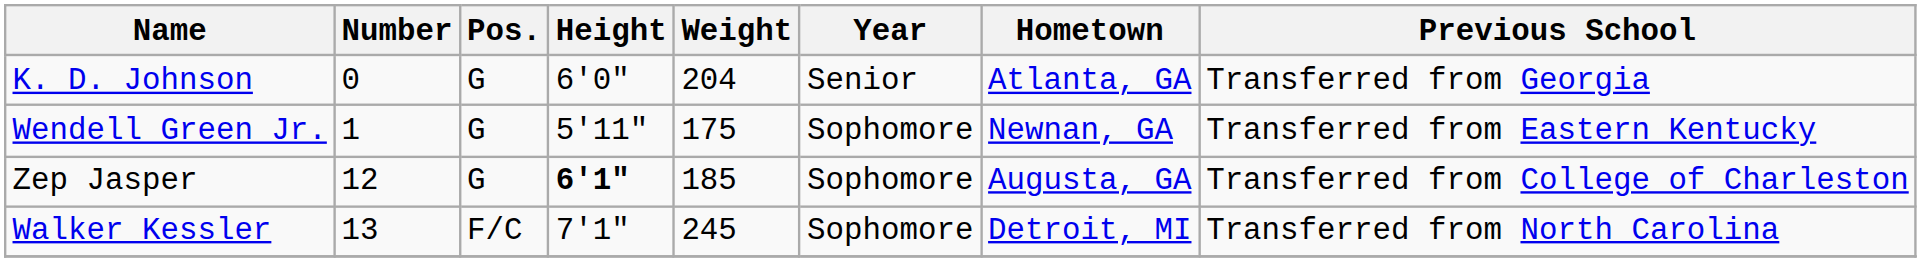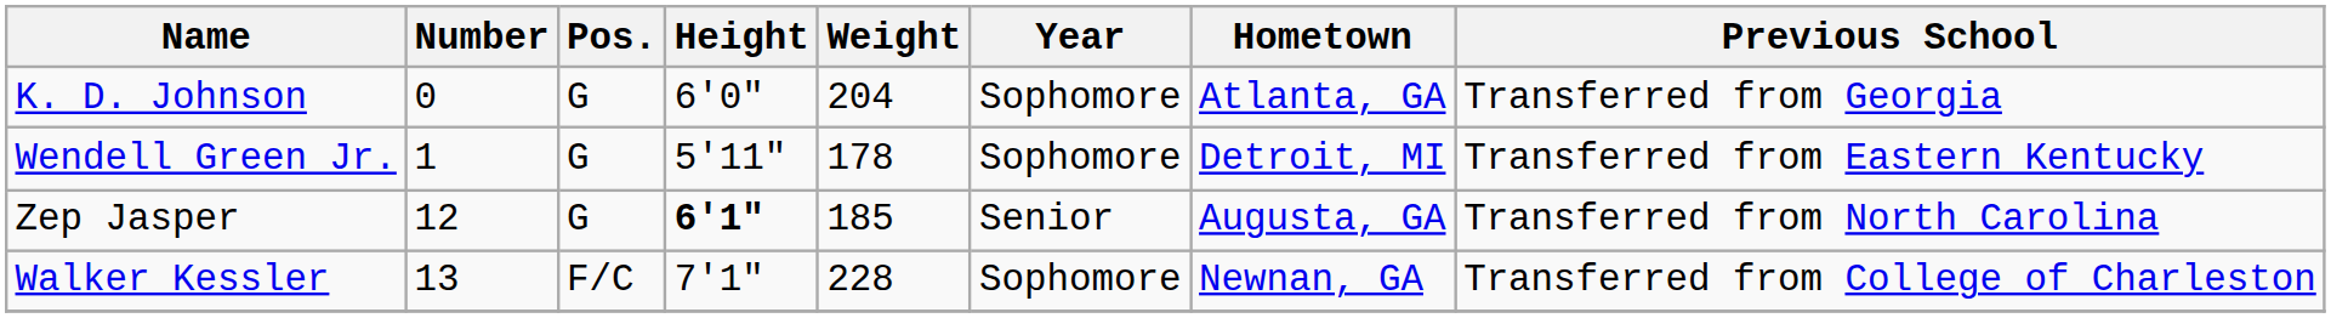K. D. Johnson | Year: Senior -> Sophomore
Wendell Green Jr. | Weight: 175 -> 178
Wendell Green Jr. | Hometown: Newnan, GA -> Detroit, MI
Zep Jasper | Year: Sophomore -> Senior
Zep Jasper | Previous School: Transferred from College of Charleston -> Transferred from North Carolina
Walker Kessler | Weight: 245 -> 228
Walker Kessler | Hometown: Detroit, MI -> Newnan, GA
Walker Kessler | Previous School: Transferred from North Carolina -> Transferred from College of Charleston
